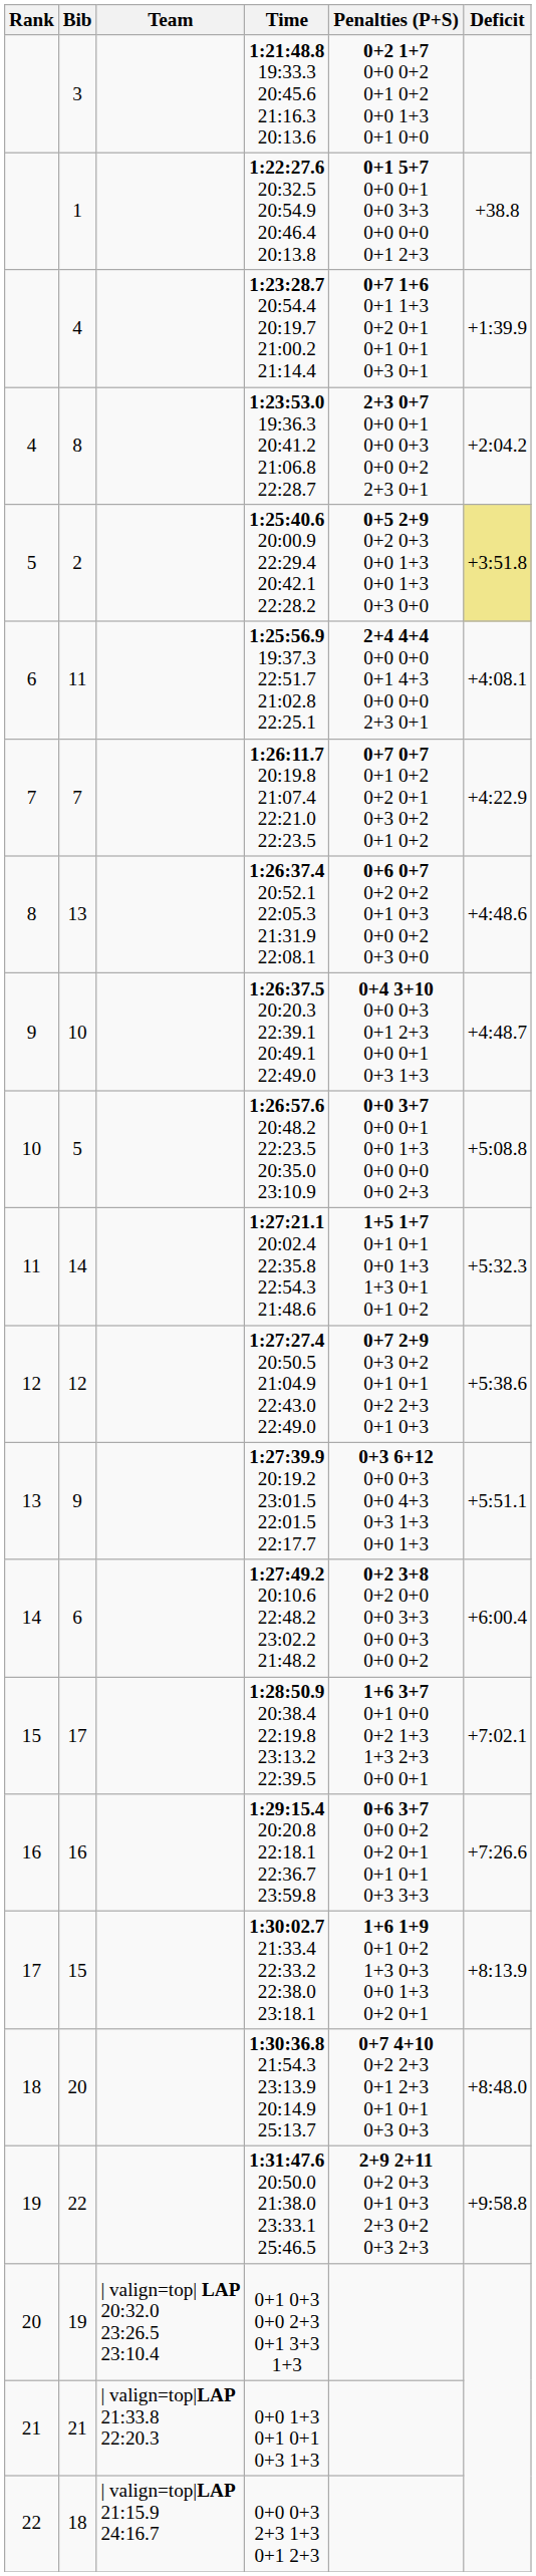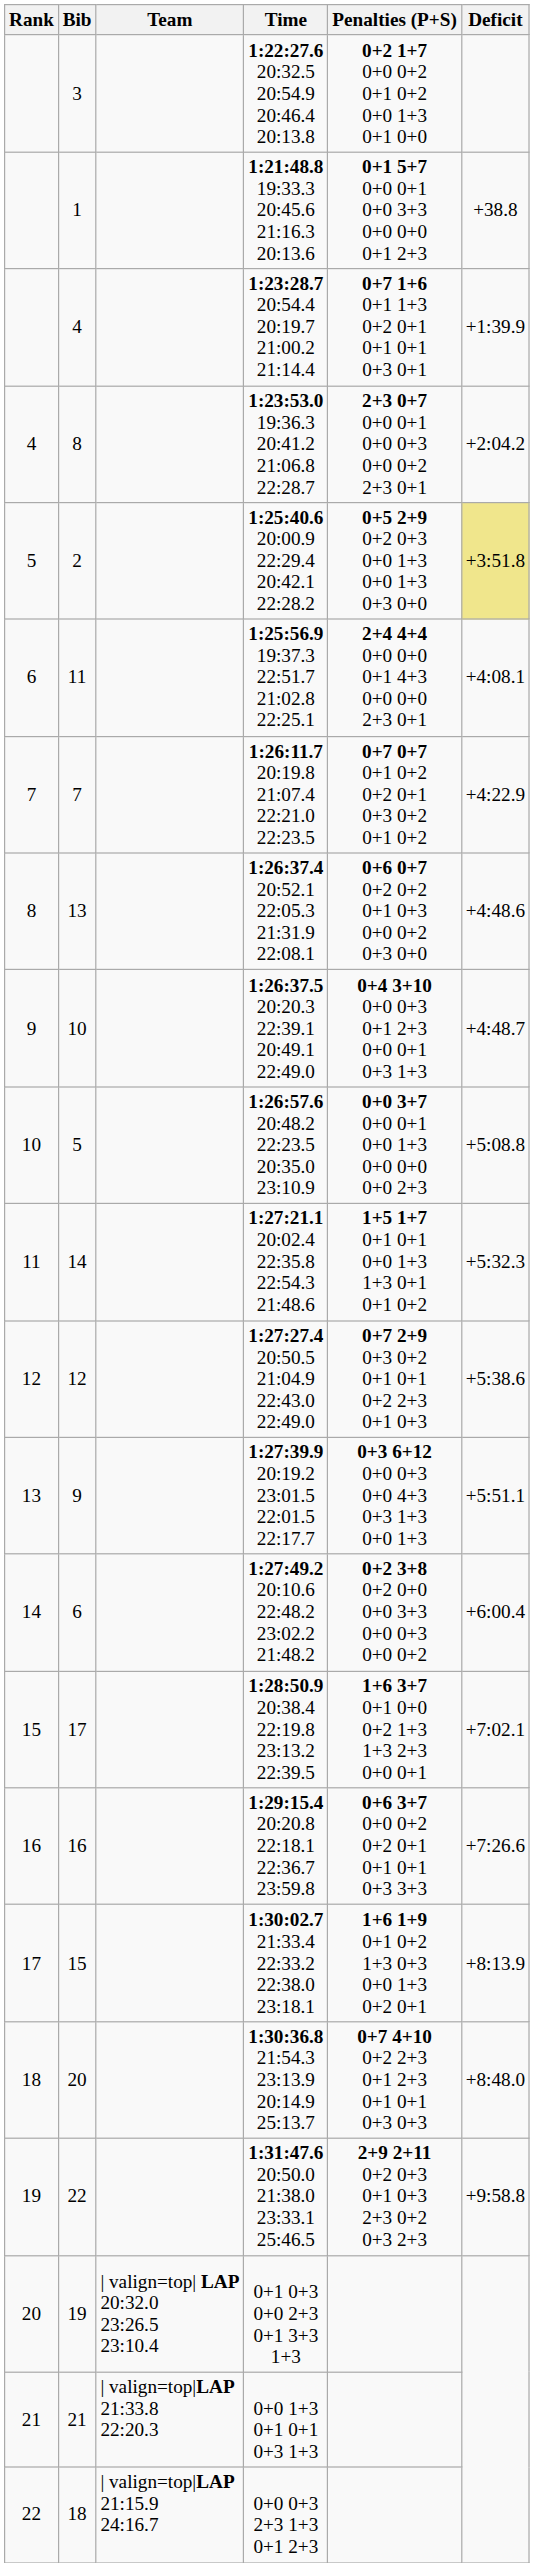3 | Time: 1:21:48.8 19:33.3 20:45.6 21:16.3 20:13.6 -> 1:22:27.6 20:32.5 20:54.9 20:46.4 20:13.8
1 | Time: 1:22:27.6 20:32.5 20:54.9 20:46.4 20:13.8 -> 1:21:48.8 19:33.3 20:45.6 21:16.3 20:13.6
